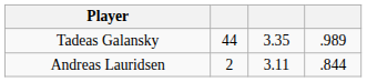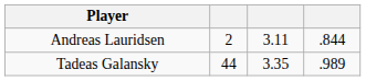rows swapped: Tadeas Galansky <-> Andreas Lauridsen
